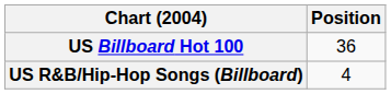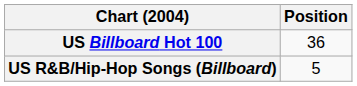US R&B/Hip-Hop Songs (Billboard) | Position: 4 -> 5
